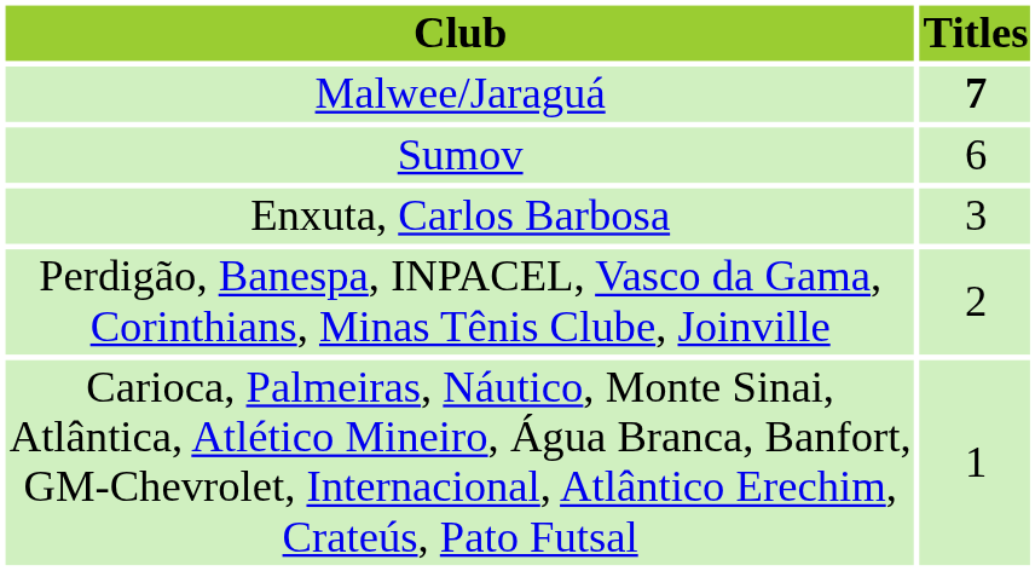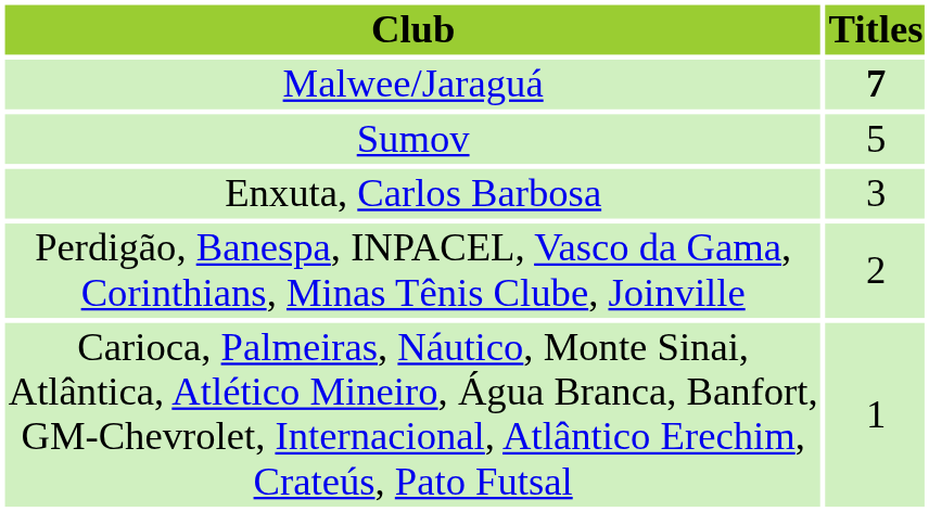Sumov | Titles: 6 -> 5
